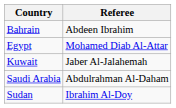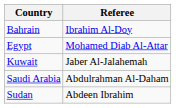Bahrain | Referee: Abdeen Ibrahim -> Ibrahim Al-Doy
Sudan | Referee: Ibrahim Al-Doy -> Abdeen Ibrahim
